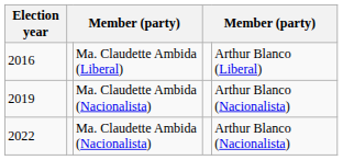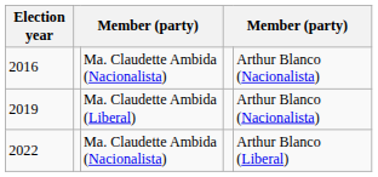2016 | column 3: Ma. Claudette Ambida (Liberal) -> Ma. Claudette Ambida (Nacionalista)
2016 | column 5: Arthur Blanco (Liberal) -> Arthur Blanco (Nacionalista)
2019 | column 3: Ma. Claudette Ambida (Nacionalista) -> Ma. Claudette Ambida (Liberal)
2022 | column 5: Arthur Blanco (Nacionalista) -> Arthur Blanco (Liberal)
